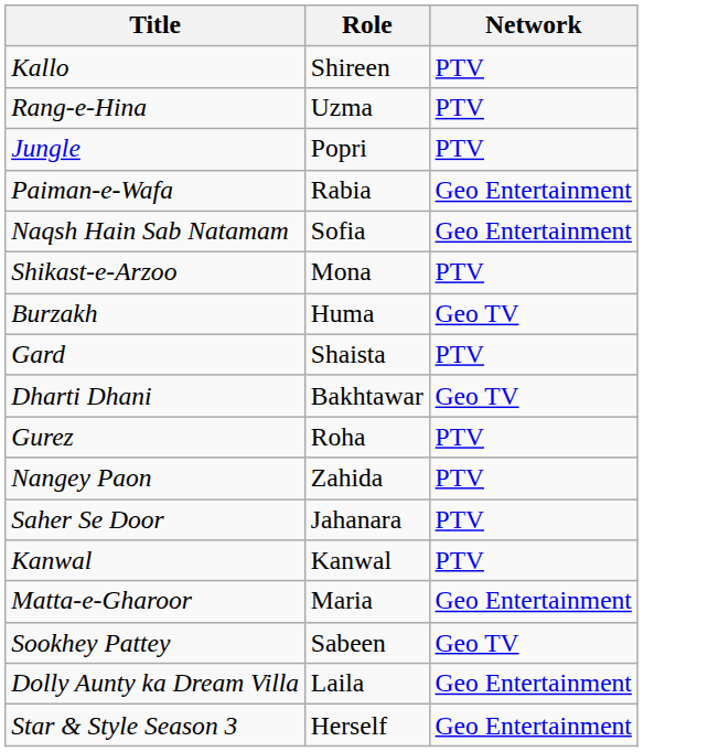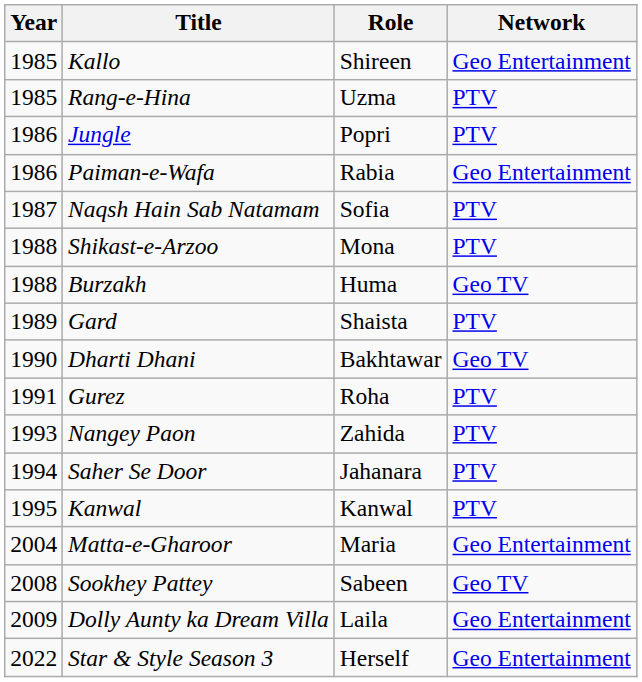+ column: Year | 1985 | 1985 | 1986 | 1986 | 1987 | 1988 | 1988 | 1989 | 1990 | 1991 | 1993 | 1994 | 1995 | 2004 | 2008 | 2009 | 2022
Kallo | Network: PTV -> Geo Entertainment
Naqsh Hain Sab Natamam | Network: Geo Entertainment -> PTV
